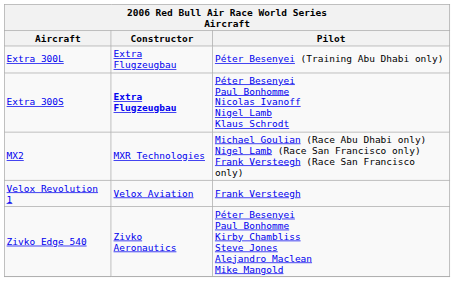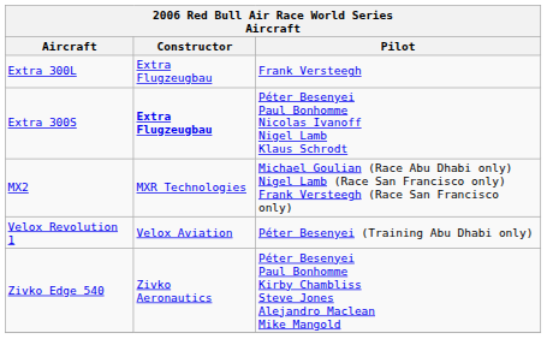Extra 300L | Pilot: Péter Besenyei (Training Abu Dhabi only) -> Frank Versteegh
Velox Revolution 1 | Pilot: Frank Versteegh -> Péter Besenyei (Training Abu Dhabi only)
